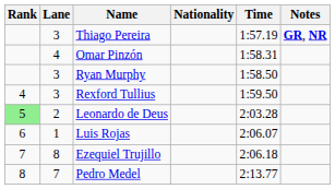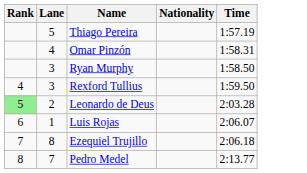- column: Notes | GR, NR
Thiago Pereira | Lane: 3 -> 5
